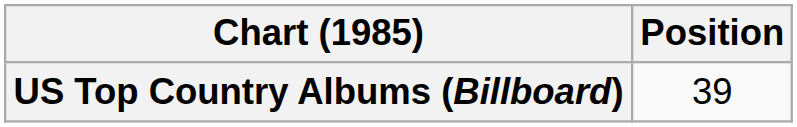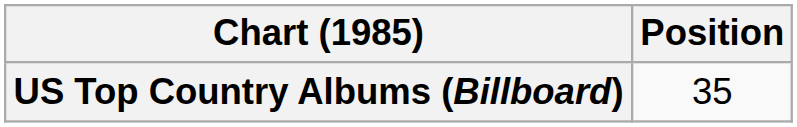US Top Country Albums (Billboard) | Position: 39 -> 35
